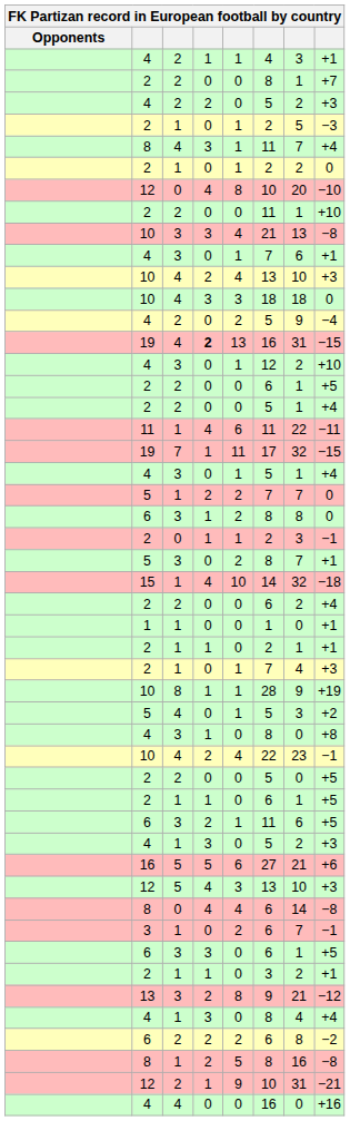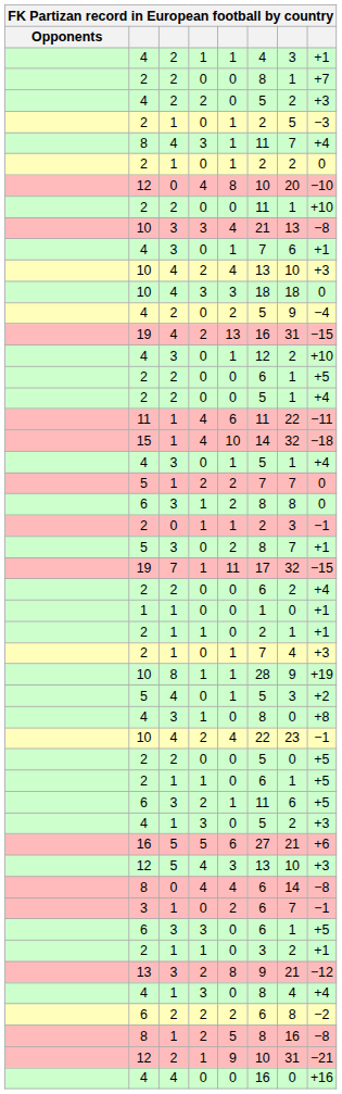19 / 4 | column 4: bold -> normal
rows swapped: 19 / 7 <-> 15
